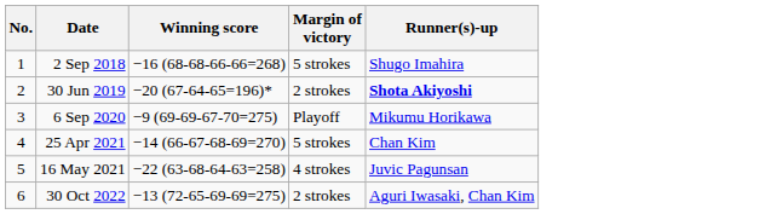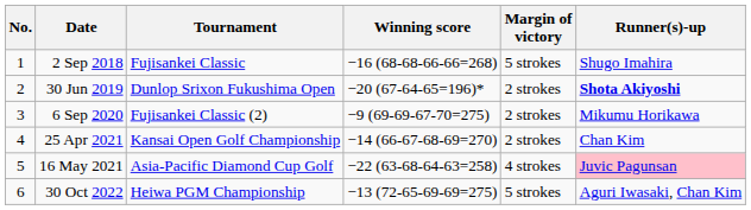+ column: Tournament | Fujisankei Classic | Dunlop Srixon Fukushima Open | Fujisankei Classic (2) | Kansai Open Golf Championship | Asia-Pacific Diamond Cup Golf | Heiwa PGM Championship
6 Sep 2020 | Margin of victory: Playoff -> 2 strokes
25 Apr 2021 | Margin of victory: 5 strokes -> 2 strokes
16 May 2021 | Runner(s)-up: no background -> pink background
30 Oct 2022 | Margin of victory: 2 strokes -> 5 strokes
